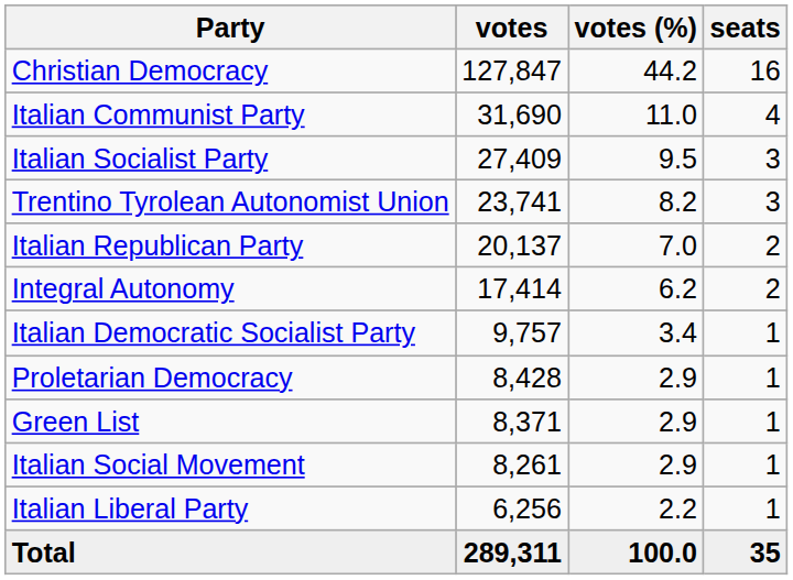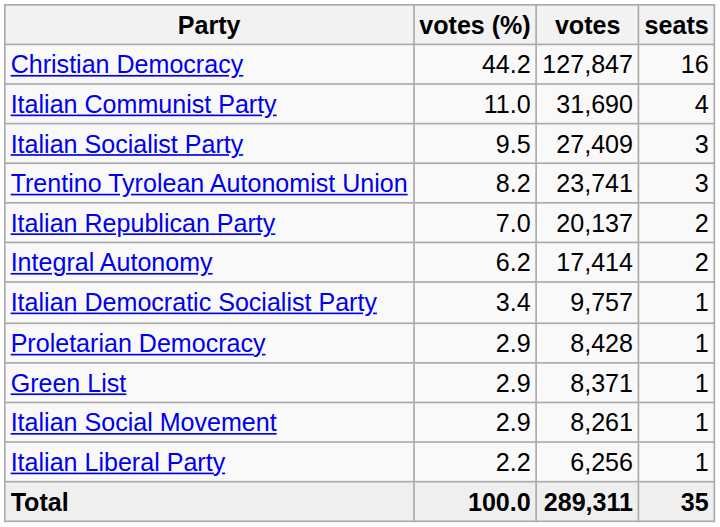columns swapped: votes <-> votes (%)
